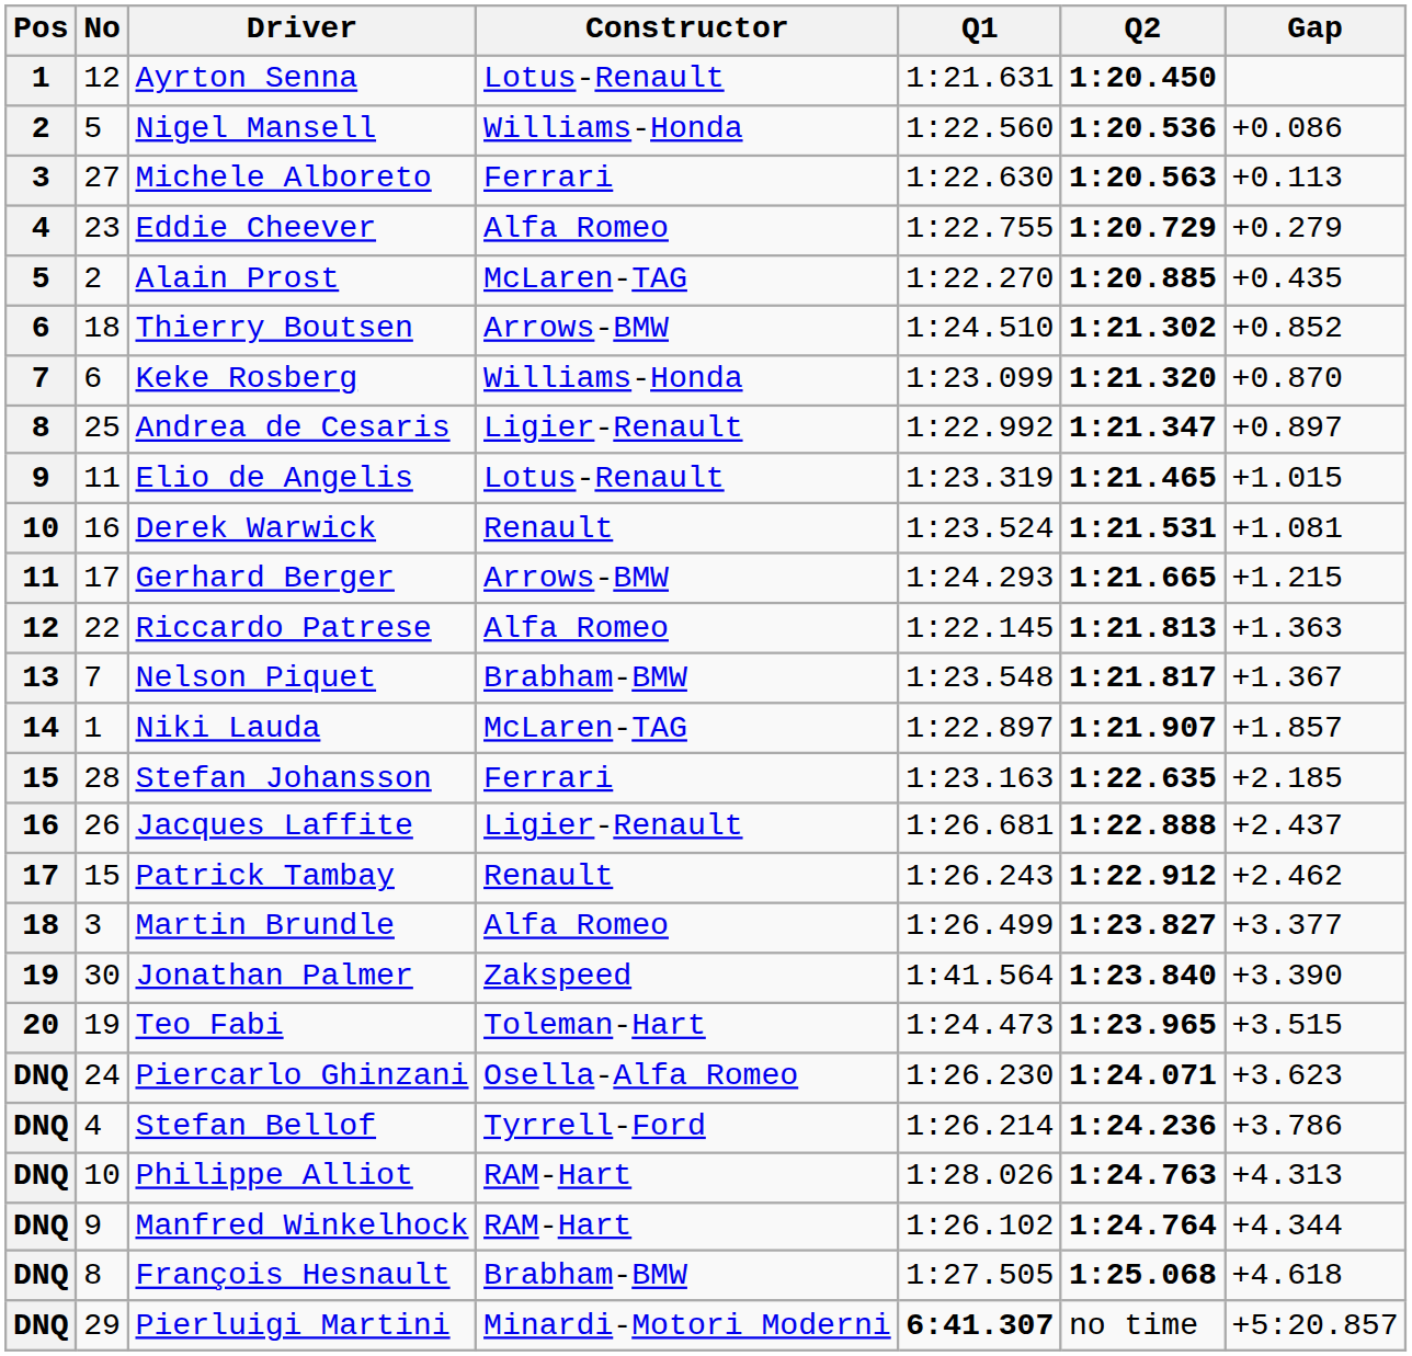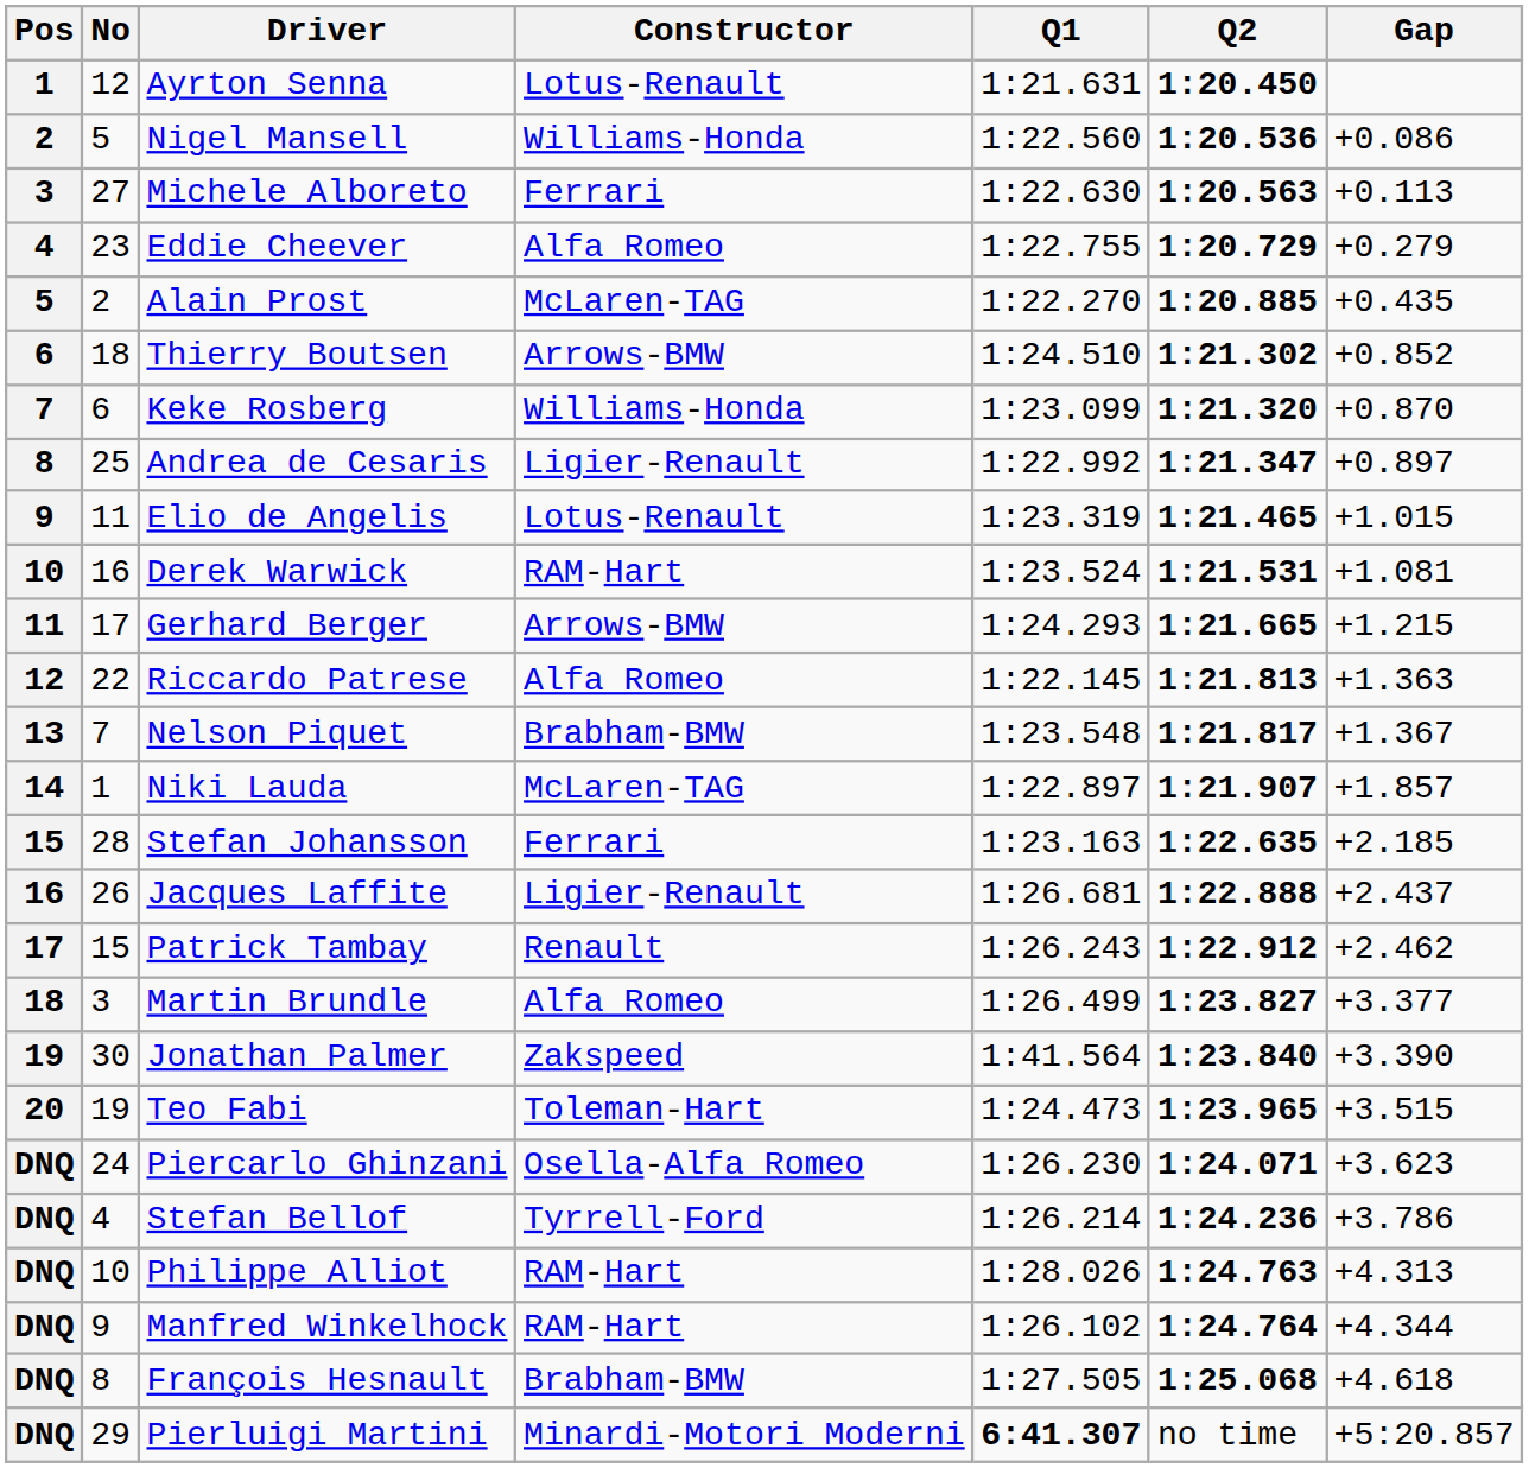Derek Warwick | Constructor: Renault -> RAM-Hart
